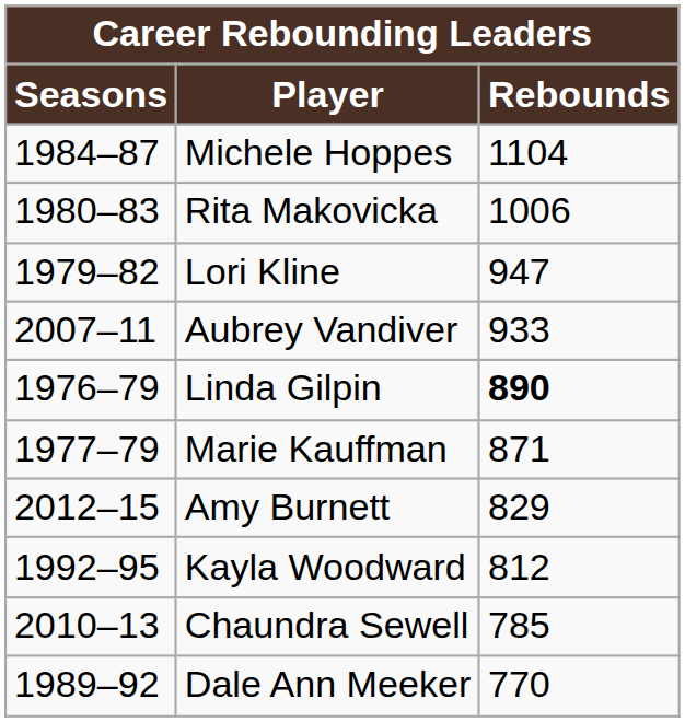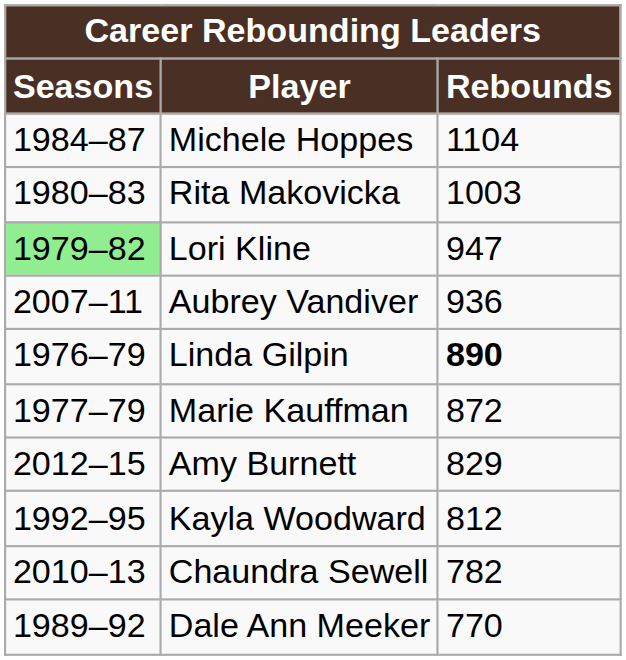Rita Makovicka | Rebounds: 1006 -> 1003
Lori Kline | Seasons: no background -> lightgreen background
Aubrey Vandiver | Rebounds: 933 -> 936
Marie Kauffman | Rebounds: 871 -> 872
Chaundra Sewell | Rebounds: 785 -> 782
